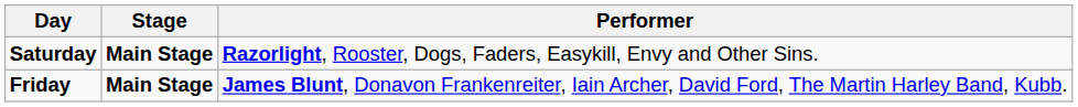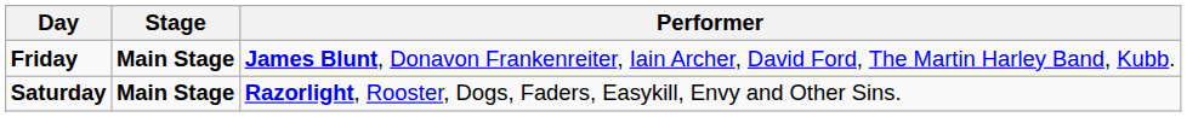rows swapped: Friday <-> Saturday
